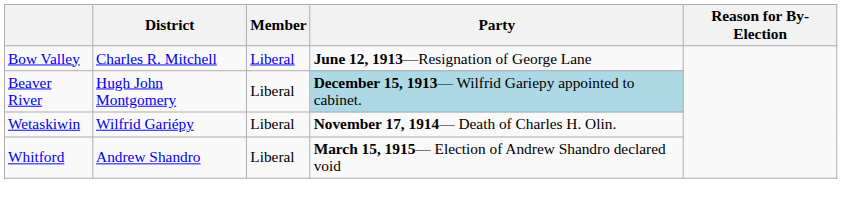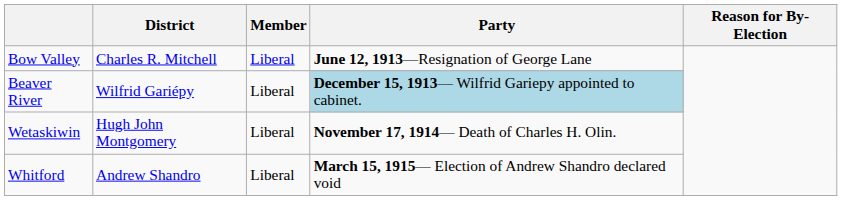Beaver River | District: Hugh John Montgomery -> Wilfrid Gariépy
Wetaskiwin | District: Wilfrid Gariépy -> Hugh John Montgomery
